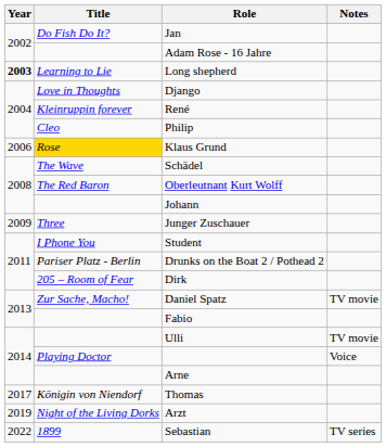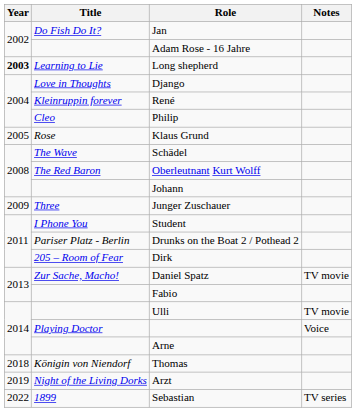Klaus Grund | Year: 2006 -> 2005
Klaus Grund | Title: gold background -> no background
Thomas | Year: 2017 -> 2018
